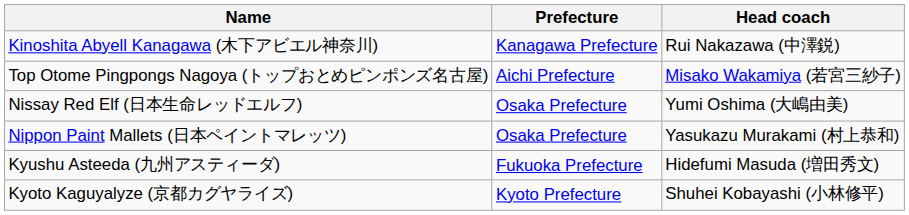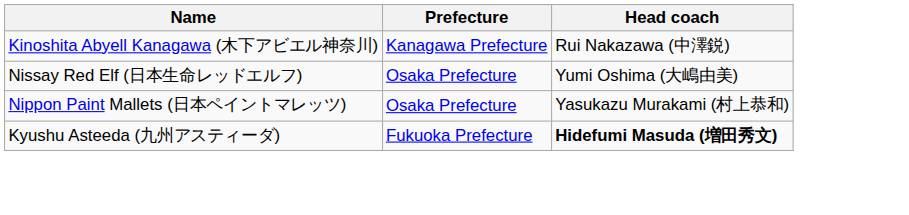- row: Top Otome Pingpongs Nagoya (トップおとめピンポンズ名古屋) | Aichi Prefecture | Misako Wakamiya (若宮三紗子)
Kyushu Asteeda (九州アスティーダ) | Head coach: normal -> bold
- row: Kyoto Kaguyalyze (京都カグヤライズ) | Kyoto Prefecture | Shuhei Kobayashi (小林修平)
